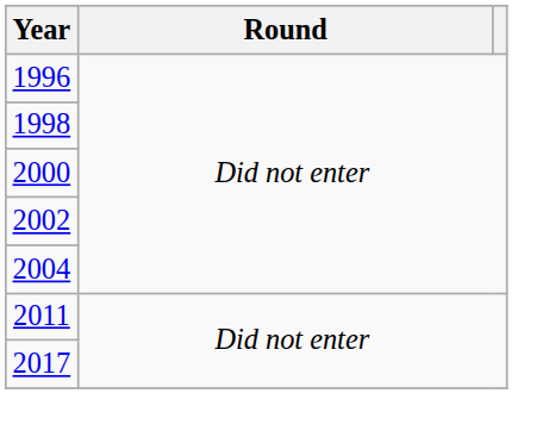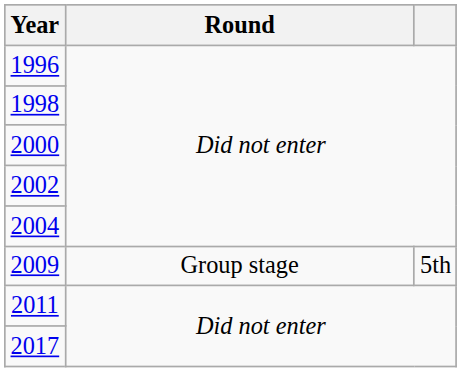+ row: 2009 | Group stage | 5th
